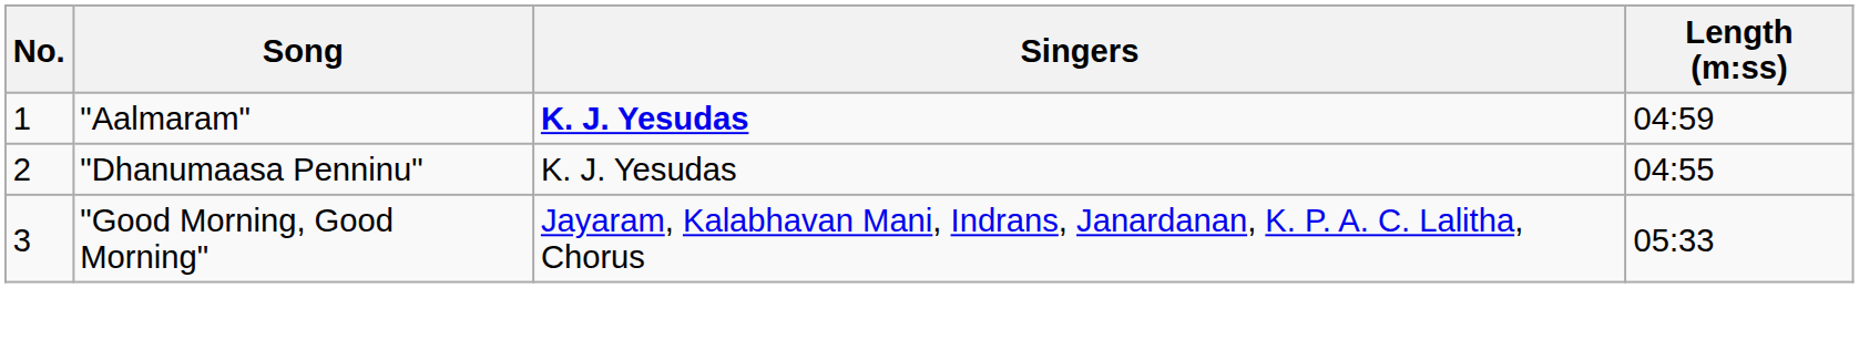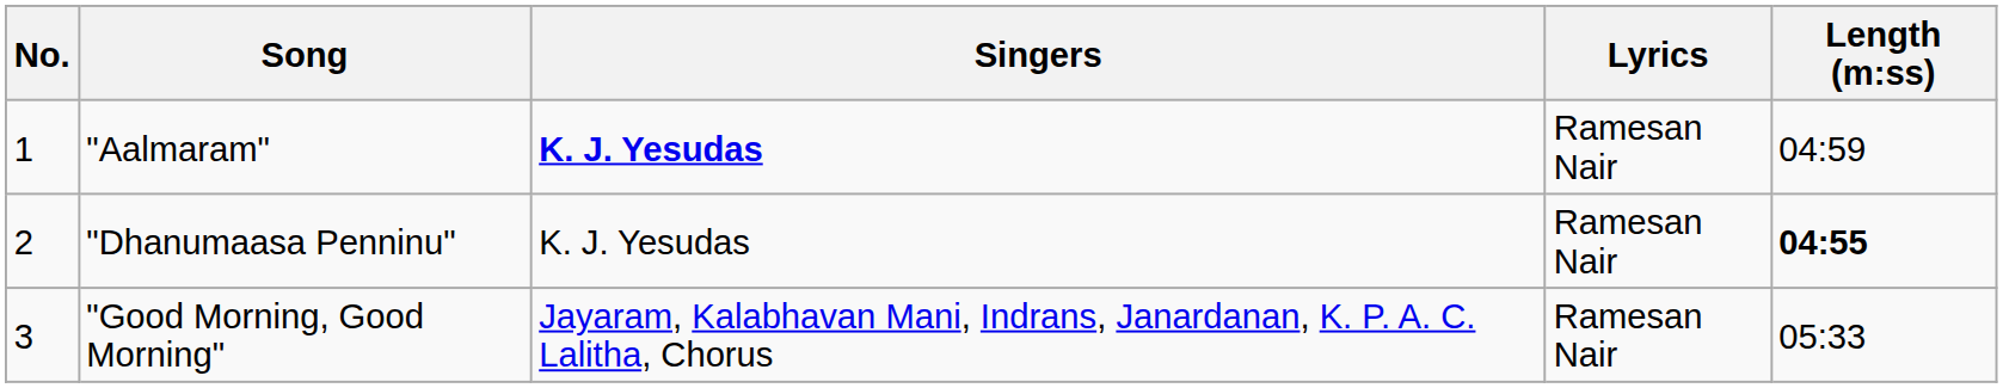+ column: Lyrics | Ramesan Nair | Ramesan Nair | Ramesan Nair
"Dhanumaasa Penninu" | Length (m:ss): normal -> bold
